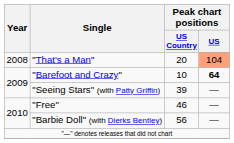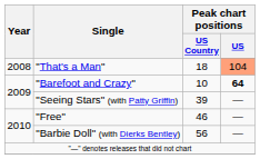"That's a Man" | Peak chart positions / US Country: 20 -> 18
